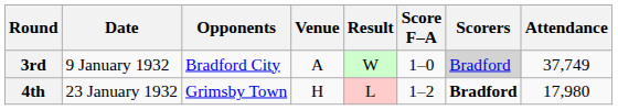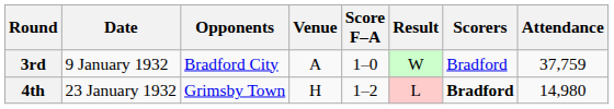columns swapped: Result <-> Score F–A
3rd | Scorers: lightgrey background -> no background
3rd | Attendance: 37,749 -> 37,759
4th | Attendance: 17,980 -> 14,980
